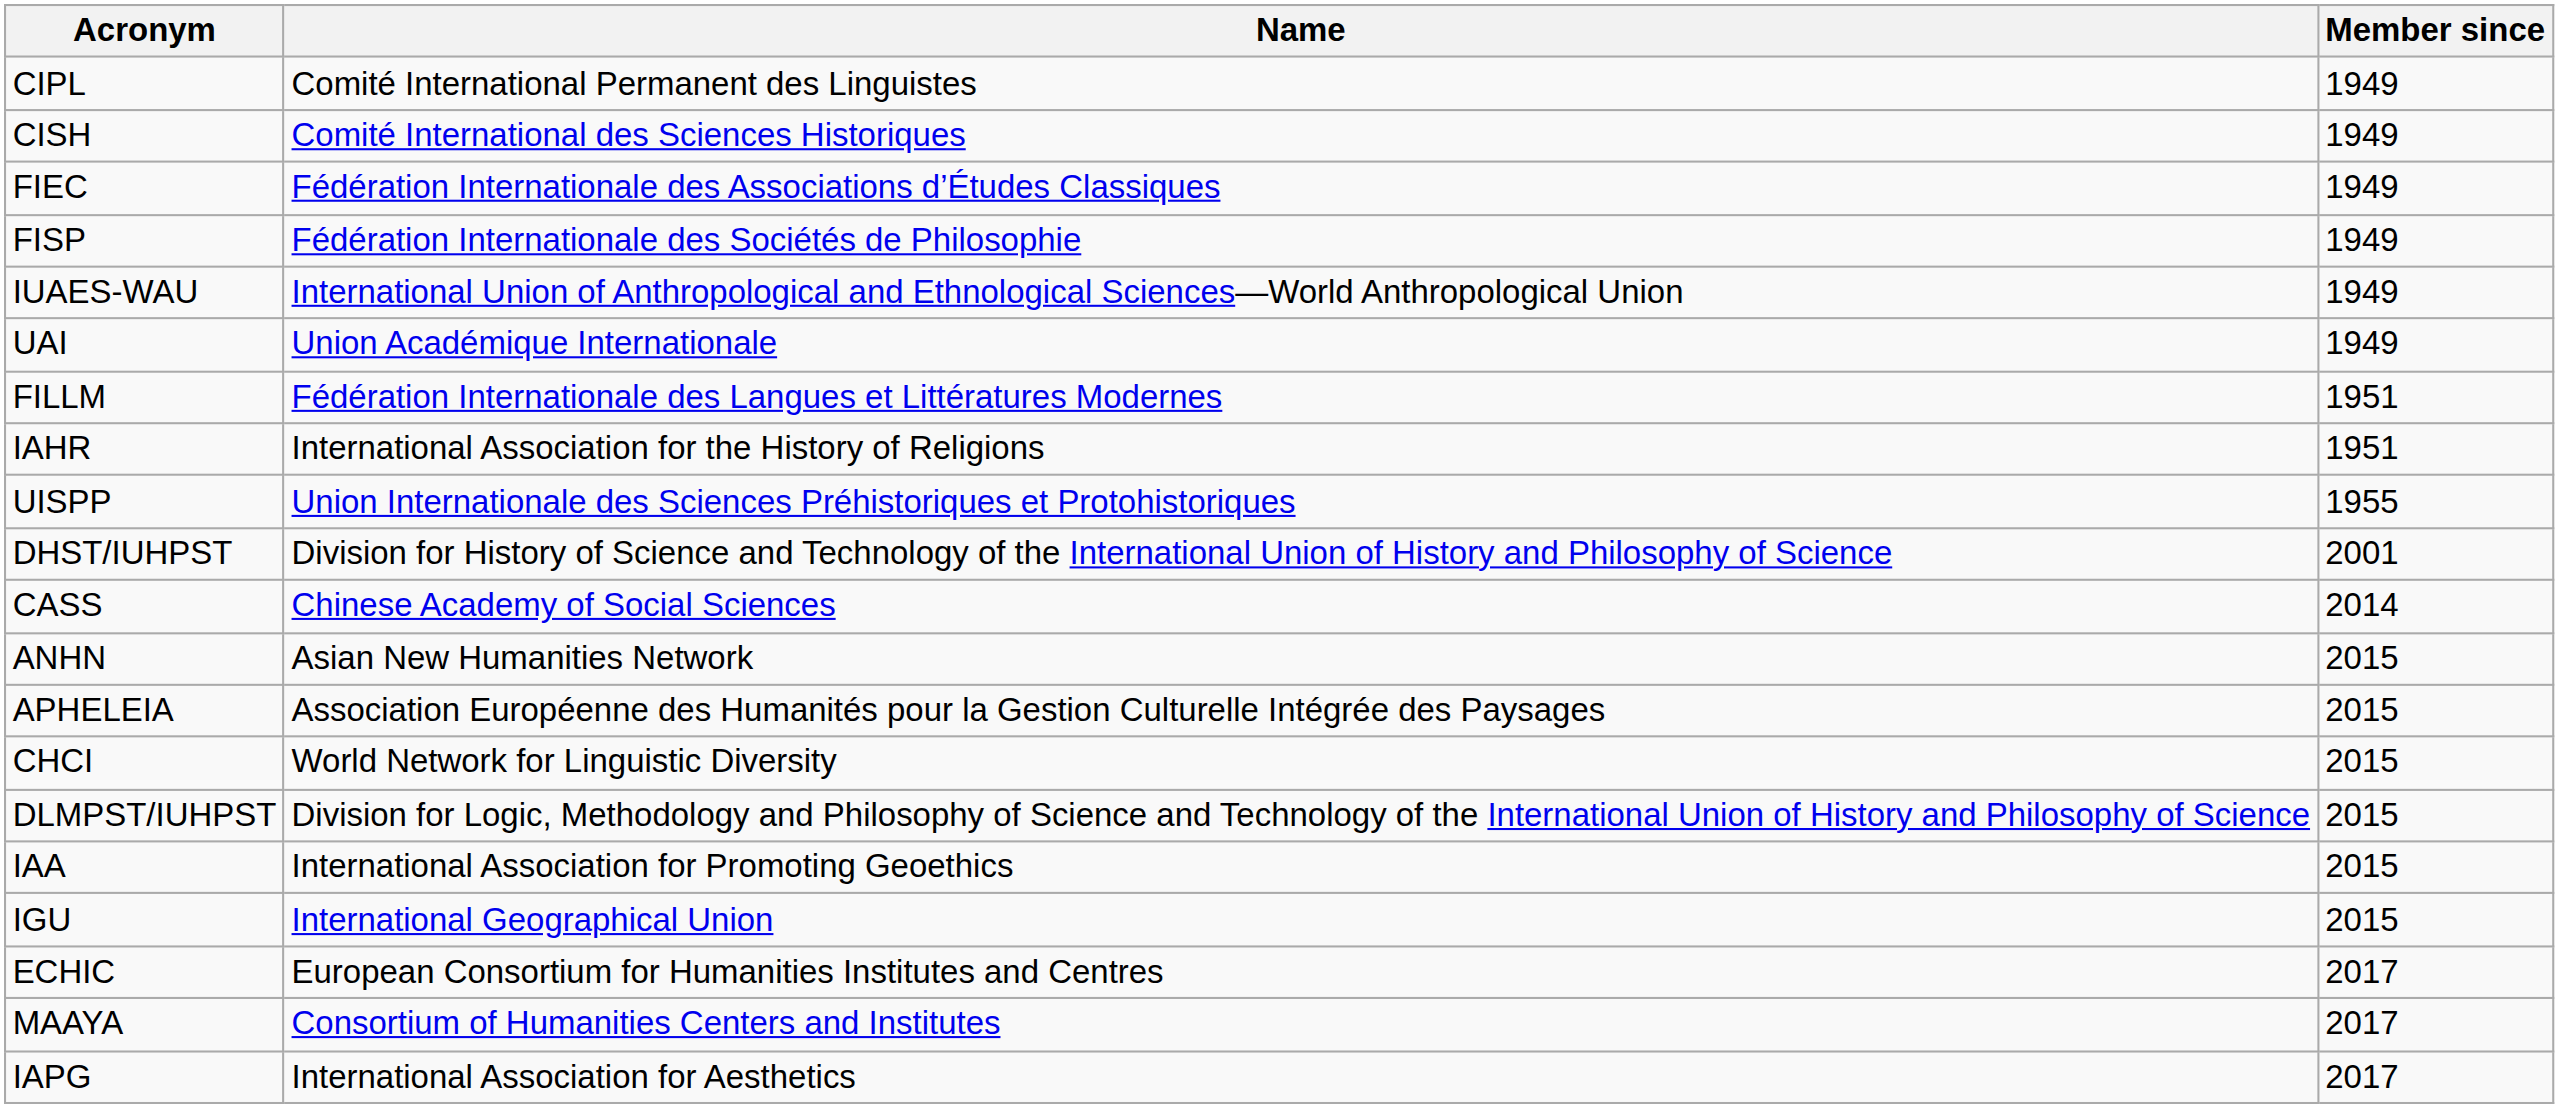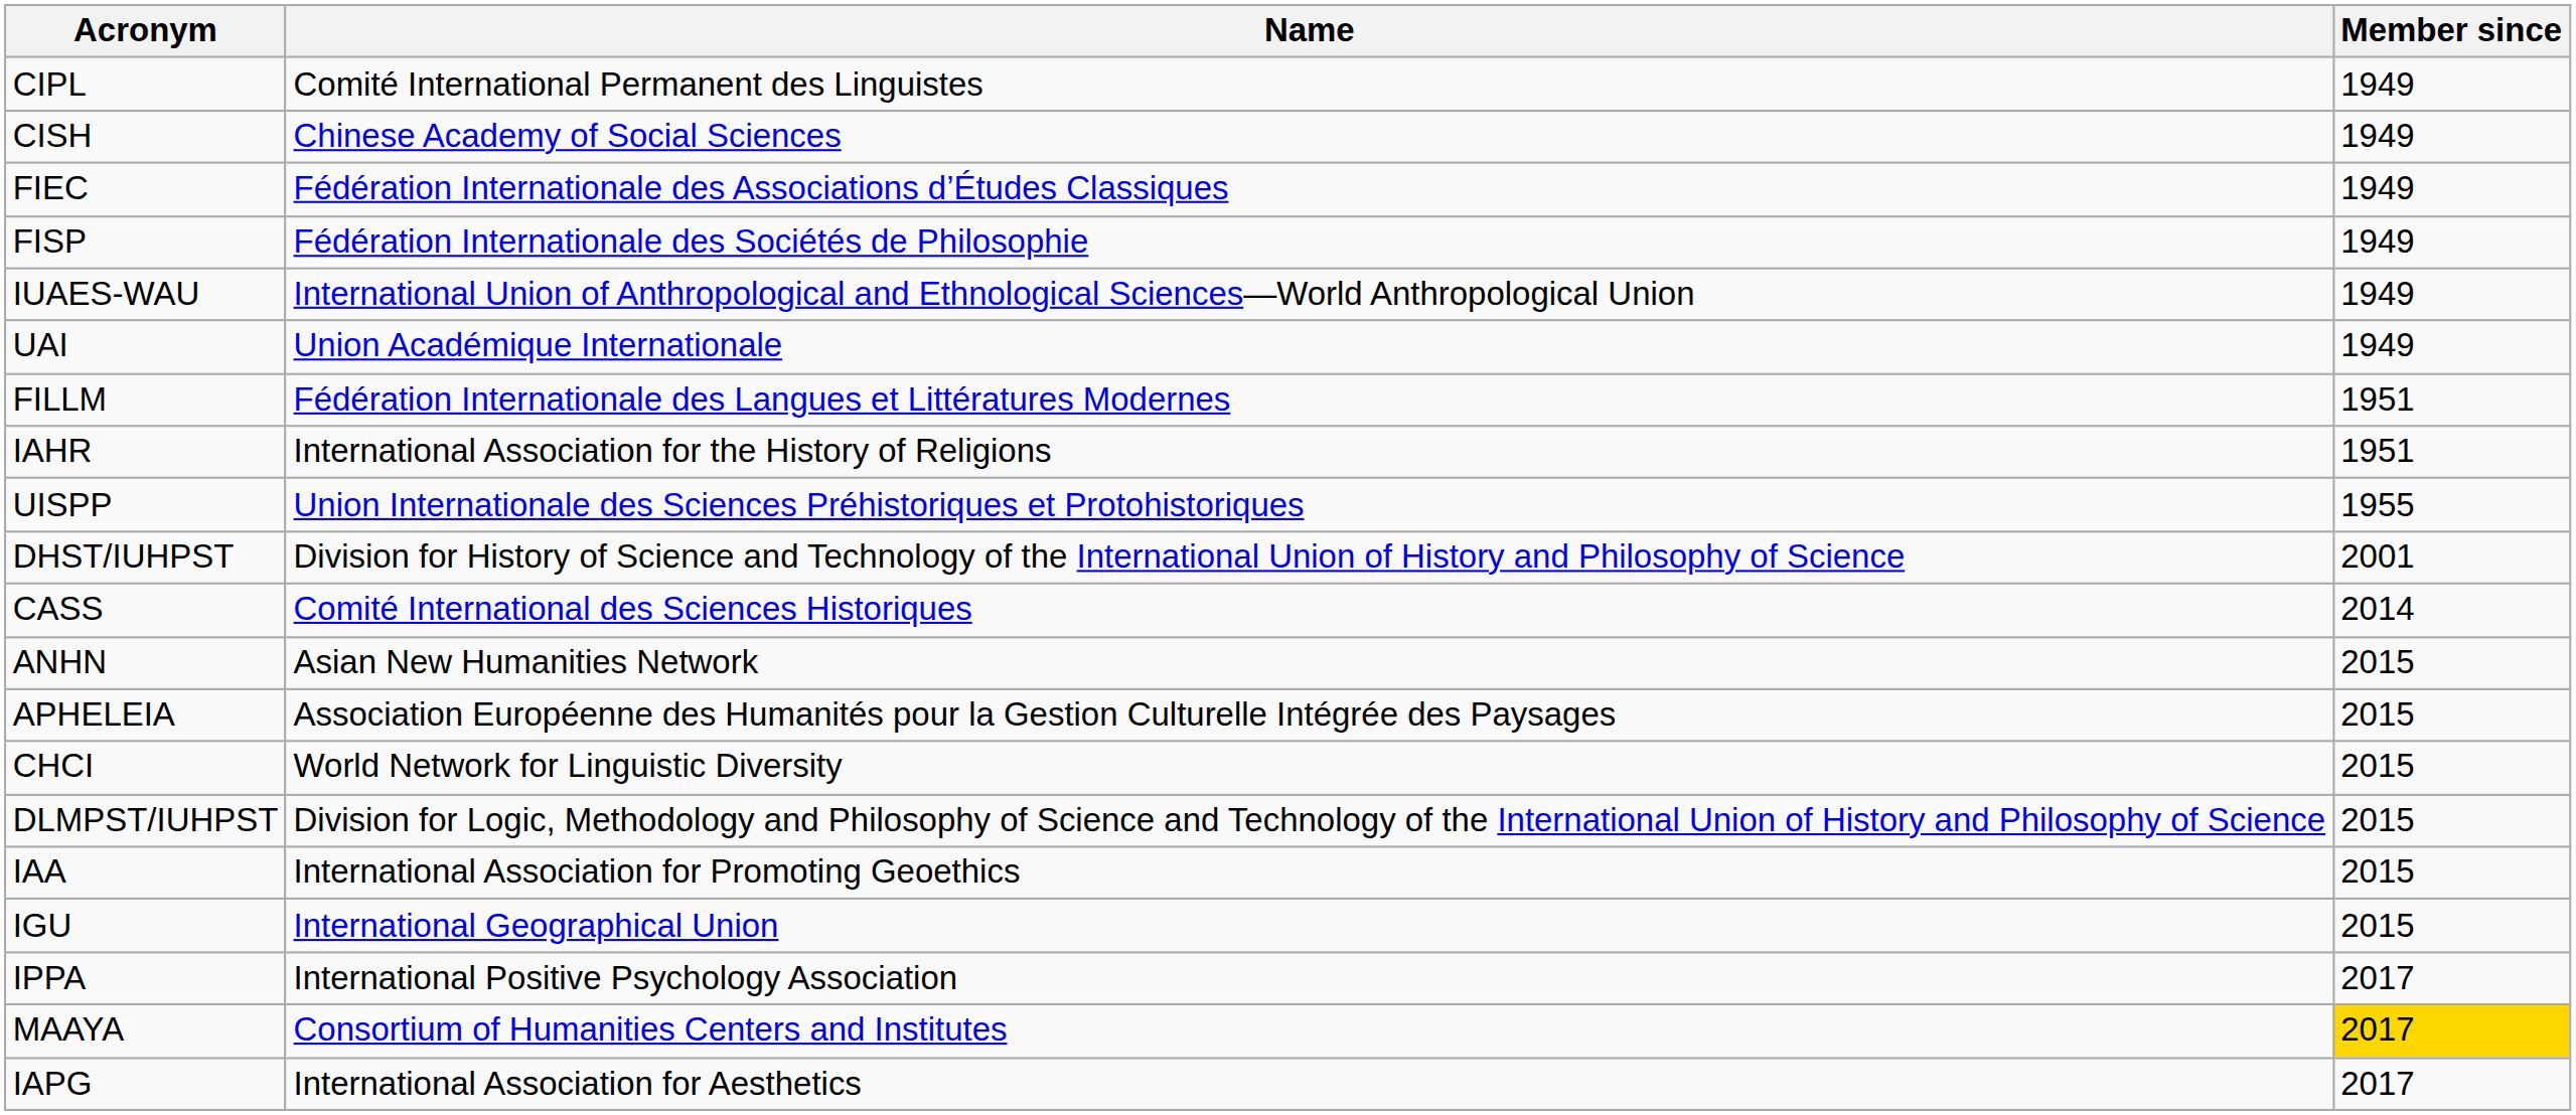CISH | Name: Comité International des Sciences Historiques -> Chinese Academy of Social Sciences
CASS | Name: Chinese Academy of Social Sciences -> Comité International des Sciences Historiques
- row: ECHIC | European Consortium for Humanities Institutes and Centres | 2017
+ row: IPPA | International Positive Psychology Association | 2017
MAAYA | Member since: no background -> gold background
